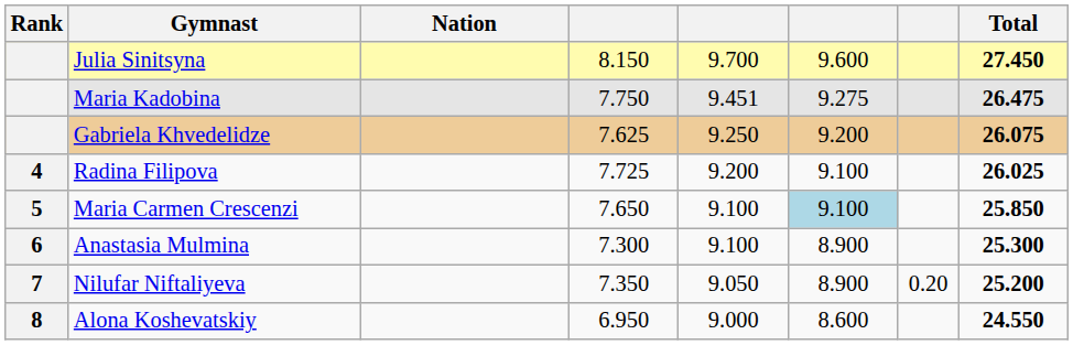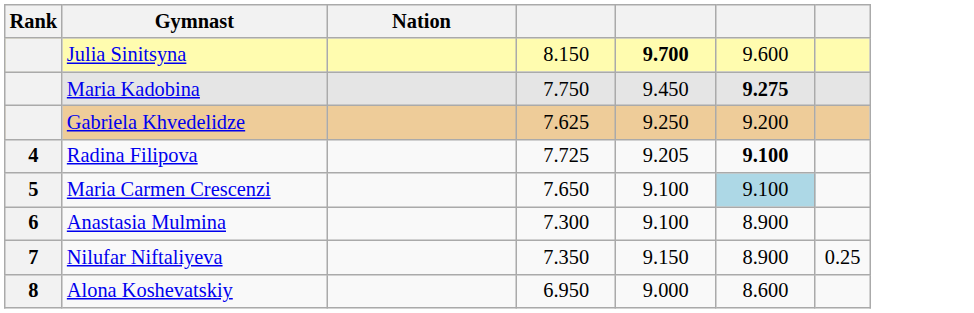- column: Total | 27.450 | 26.475 | 26.075 | 26.025 | 25.850 | 25.300 | 25.200 | 24.550
Julia Sinitsyna | column 5: normal -> bold
Maria Kadobina | column 5: 9.451 -> 9.450
Maria Kadobina | column 6: normal -> bold
Radina Filipova | column 5: 9.200 -> 9.205
Radina Filipova | column 6: normal -> bold
Nilufar Niftaliyeva | column 5: 9.050 -> 9.150
Nilufar Niftaliyeva | column 7: 0.20 -> 0.25
